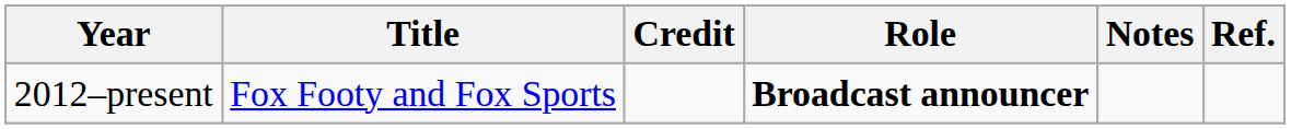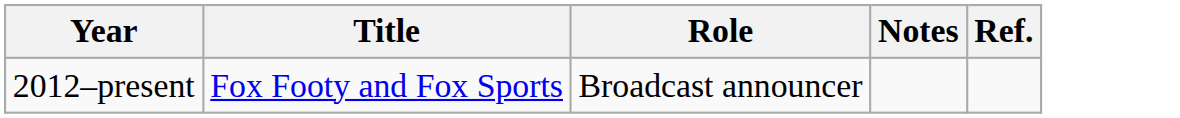- column: Credit
2012–present | Role: bold -> normal
